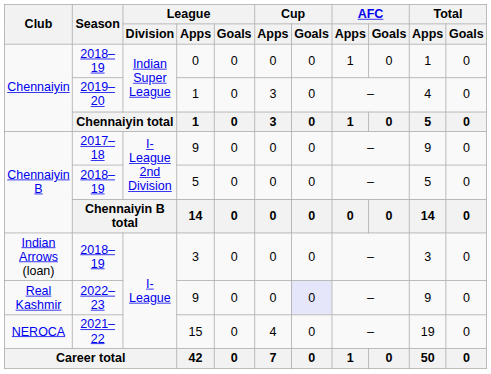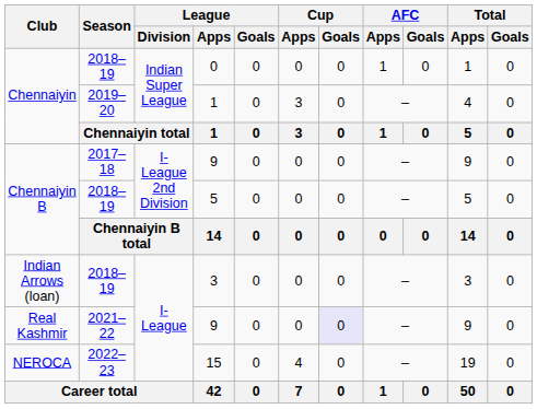Real Kashmir / 9 | Season: 2022–23 -> 2021–22
15 | Season: 2021–22 -> 2022–23
